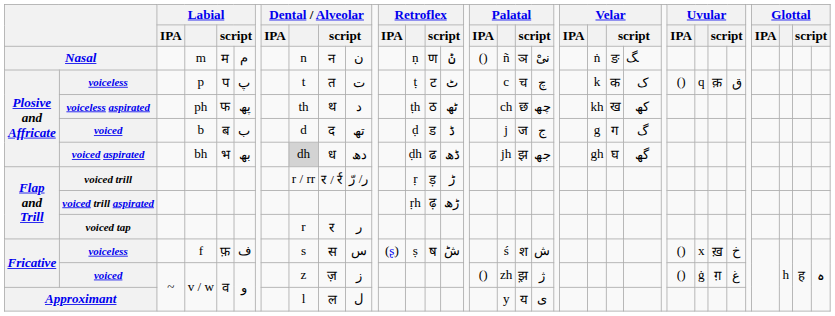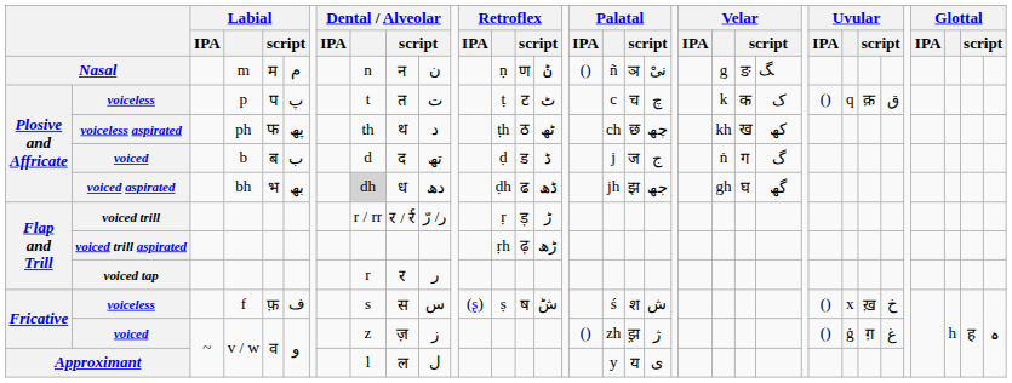Nasal | Velar: ṅ -> g
voiced / b | Velar: g -> ṅ
